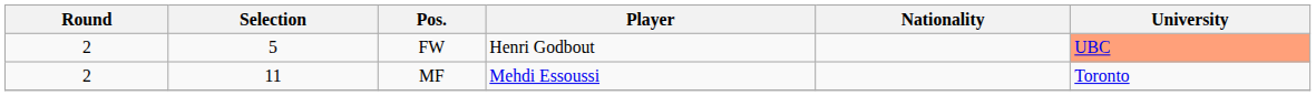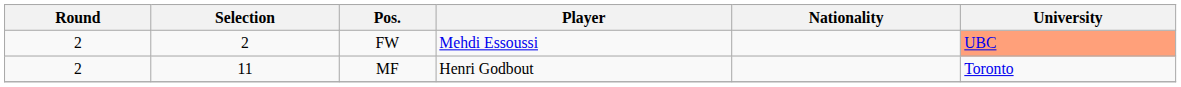FW | Selection: 5 -> 2
FW | Player: Henri Godbout -> Mehdi Essoussi
MF | Player: Mehdi Essoussi -> Henri Godbout
